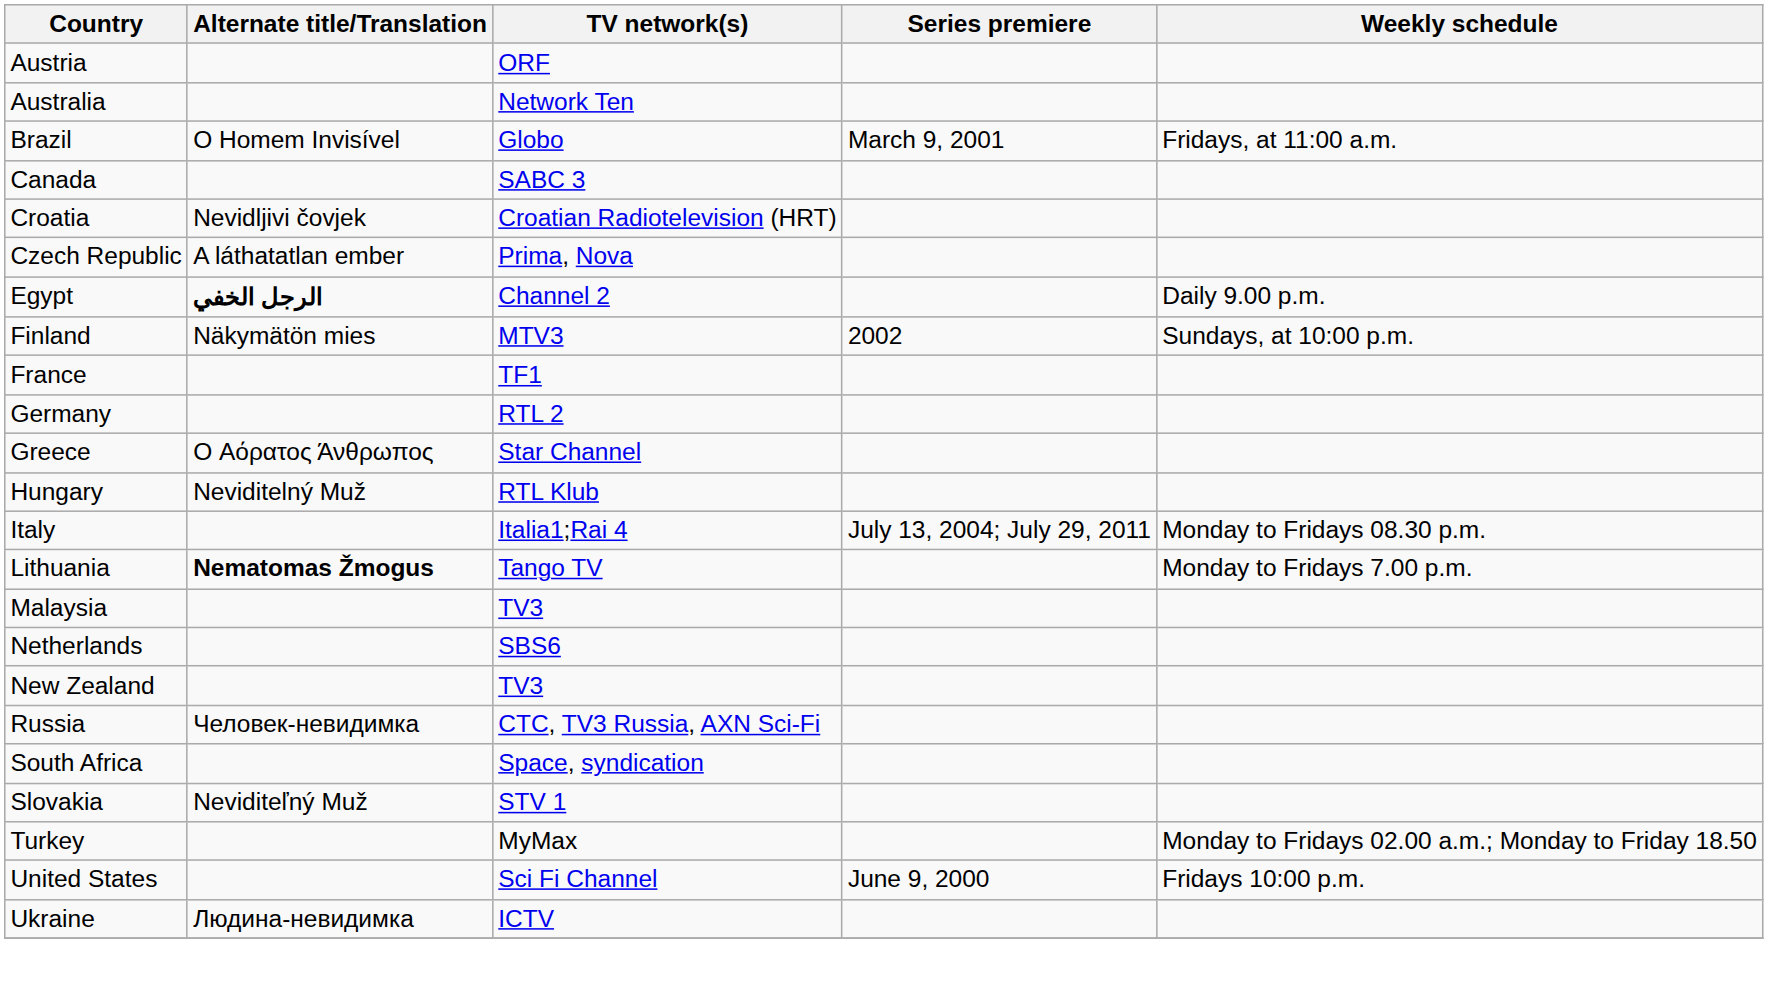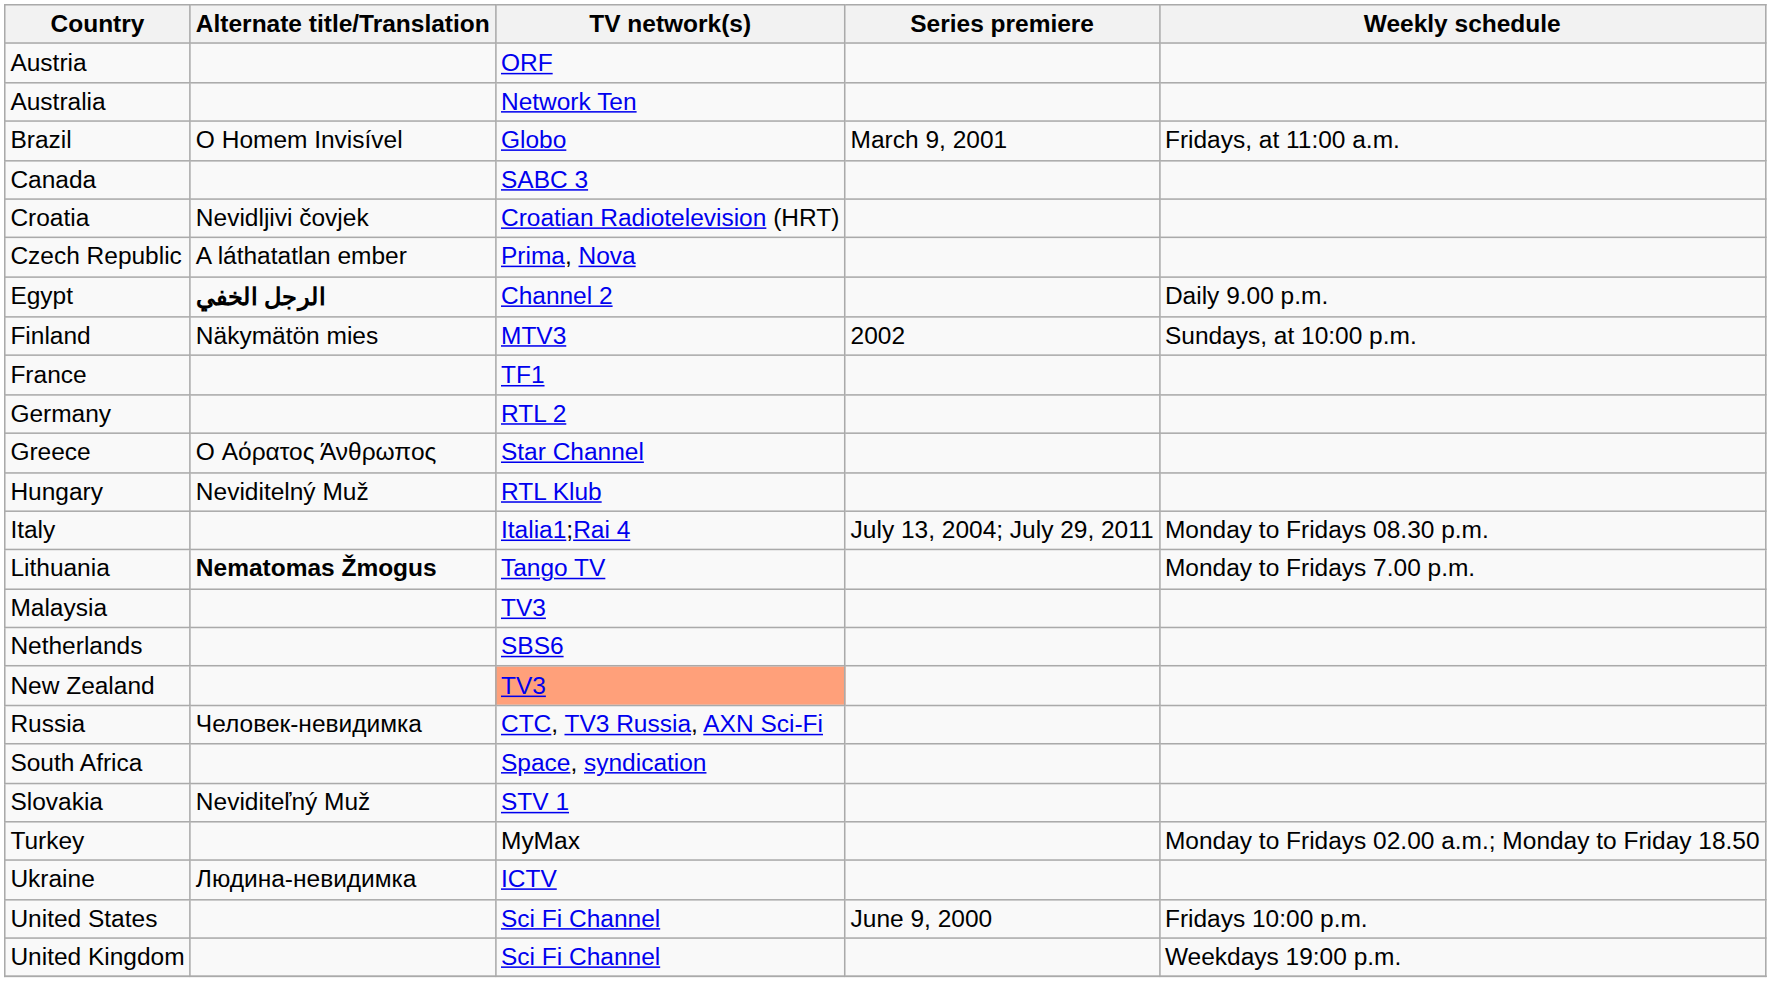New Zealand | TV network(s): no background -> lightsalmon background
rows swapped: Ukraine <-> United States
+ row: United Kingdom | Sci Fi Channel | Weekdays 19:00 p.m.
